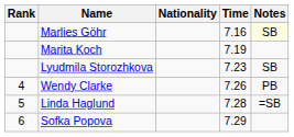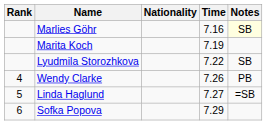Lyudmila Storozhkova | Time: 7.23 -> 7.22
Linda Haglund | Time: 7.28 -> 7.27
